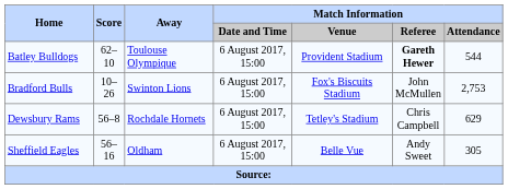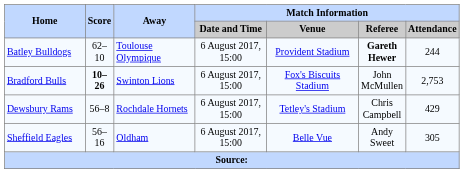Batley Bulldogs | Match Information / Attendance: 544 -> 244
Bradford Bulls | Score: normal -> bold
Dewsbury Rams | Match Information / Attendance: 629 -> 429
